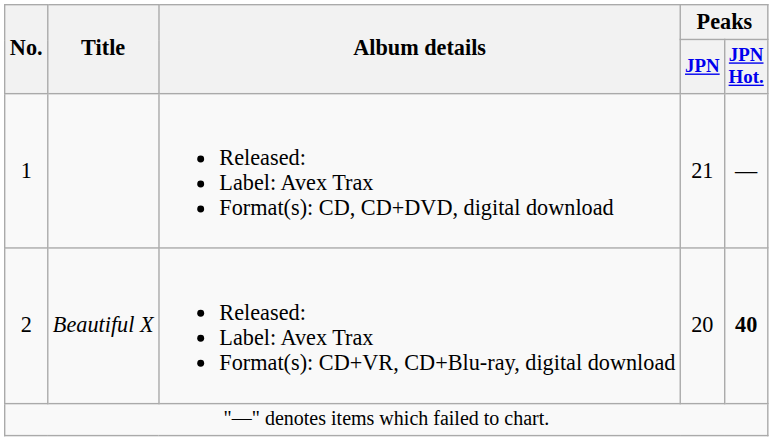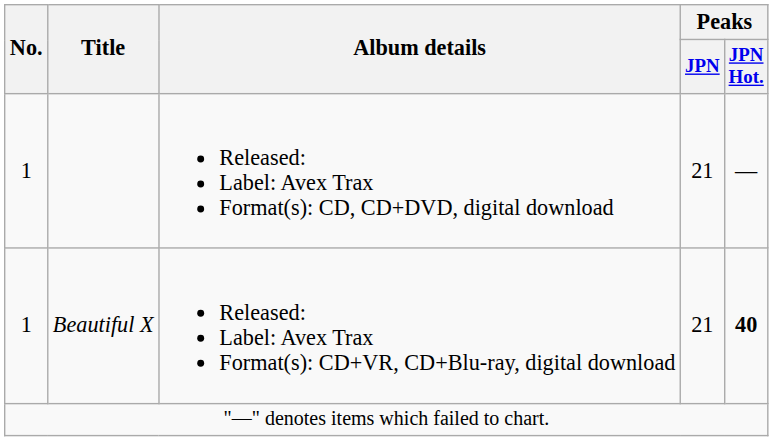Beautiful X | No.: 2 -> 1
Beautiful X | Peaks / JPN: 20 -> 21
